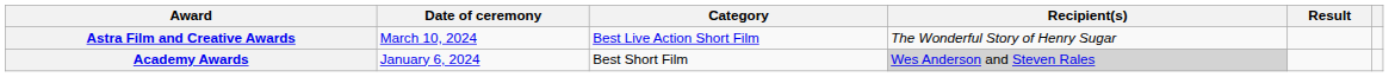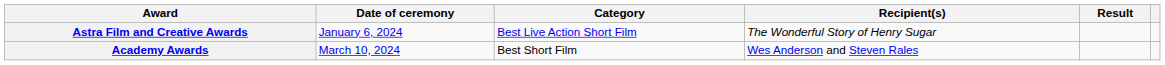Astra Film and Creative Awards | Date of ceremony: March 10, 2024 -> January 6, 2024
Academy Awards | Date of ceremony: January 6, 2024 -> March 10, 2024
Academy Awards | Recipient(s): lightgrey background -> no background
